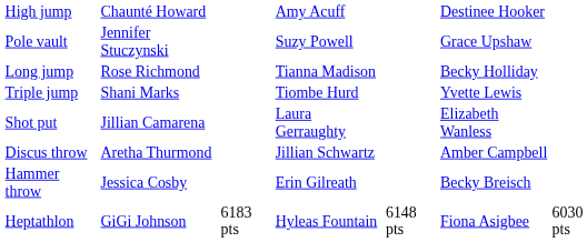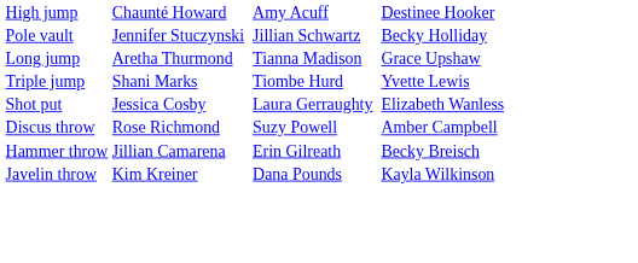Pole vault | column 4: Suzy Powell -> Jillian Schwartz
Pole vault | column 6: Grace Upshaw -> Becky Holliday
Long jump | column 2: Rose Richmond -> Aretha Thurmond
Long jump | column 6: Becky Holliday -> Grace Upshaw
Shot put | column 2: Jillian Camarena -> Jessica Cosby
Discus throw | column 2: Aretha Thurmond -> Rose Richmond
Discus throw | column 4: Jillian Schwartz -> Suzy Powell
Hammer throw | column 2: Jessica Cosby -> Jillian Camarena
+ row: Javelin throw | Kim Kreiner | Dana Pounds | Kayla Wilkinson
- row: Heptathlon | GiGi Johnson | 6183 pts | Hyleas Fountain | 6148 pts | Fiona Asigbee | 6030 pts
